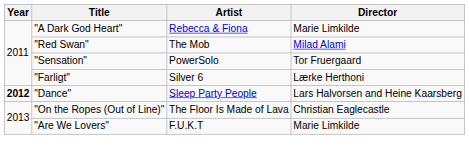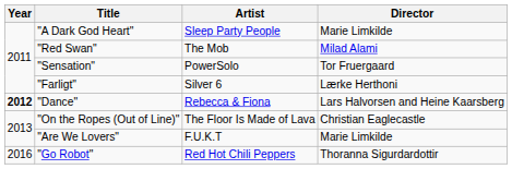"A Dark God Heart" | Artist: Rebecca & Fiona -> Sleep Party People
"Dance" | Artist: Sleep Party People -> Rebecca & Fiona
+ row: 2016 | "Go Robot" | Red Hot Chili Peppers | Thoranna Sigurdardottir
